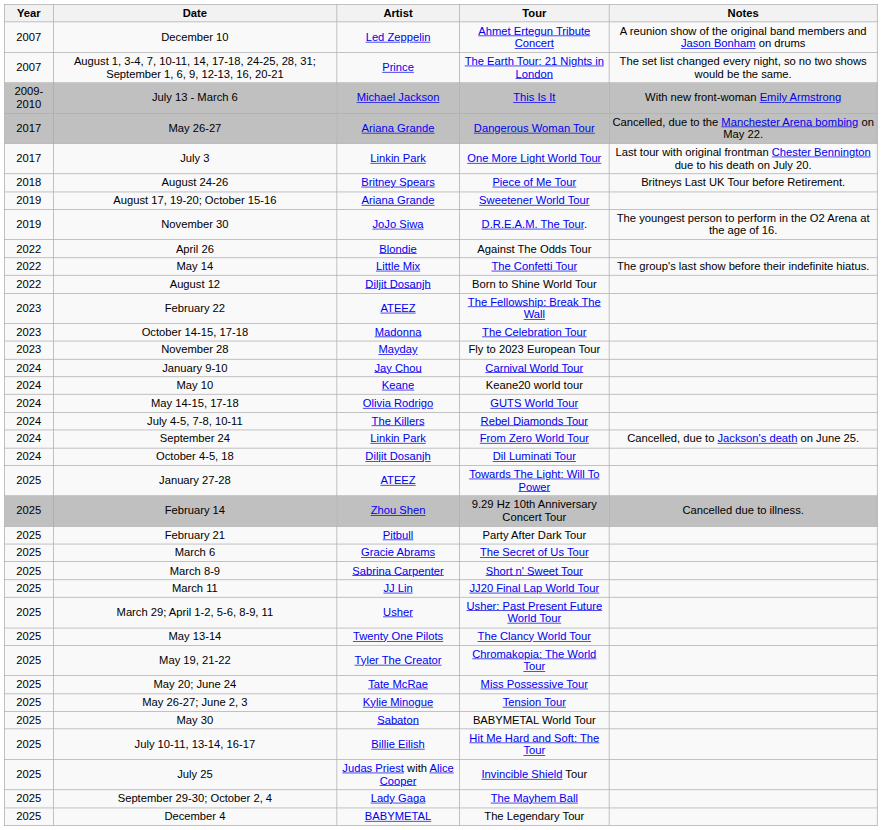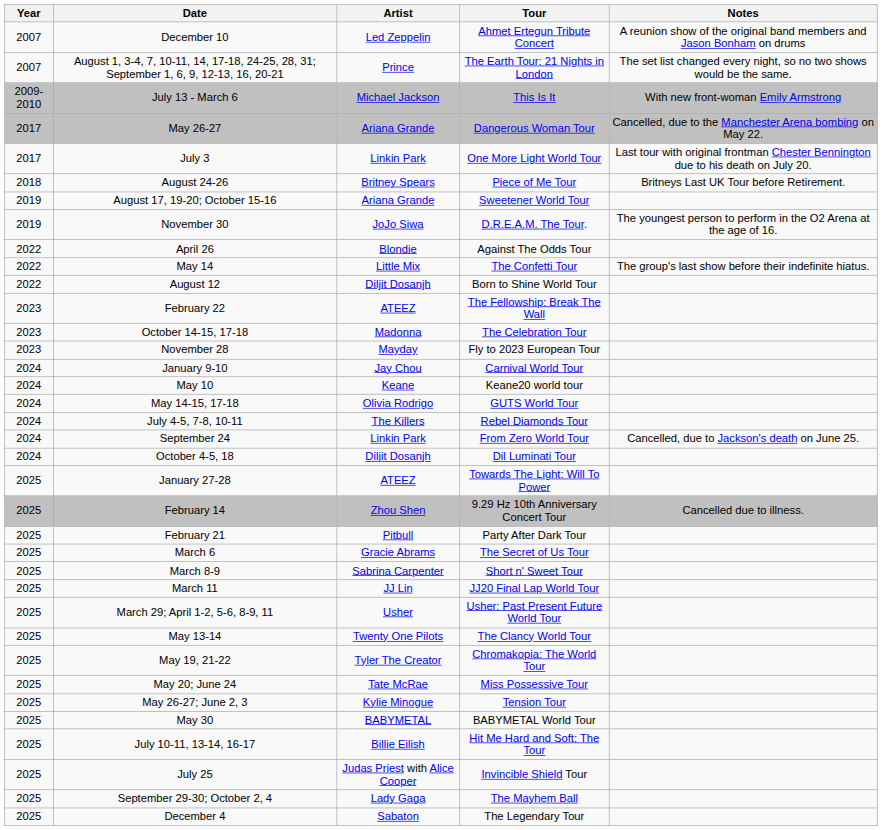May 30 | Artist: Sabaton -> BABYMETAL
December 4 | Artist: BABYMETAL -> Sabaton
